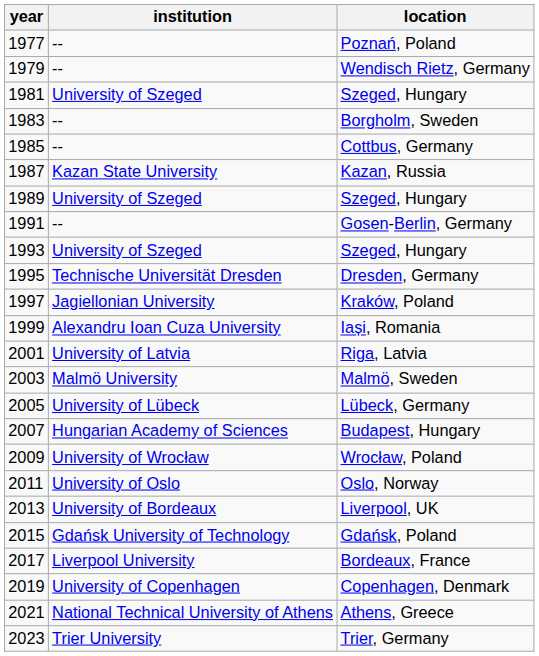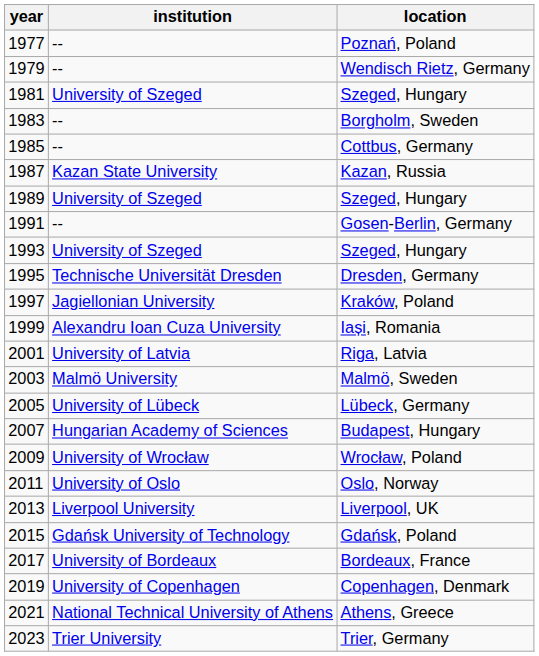Liverpool, UK | institution: University of Bordeaux -> Liverpool University
Bordeaux, France | institution: Liverpool University -> University of Bordeaux
